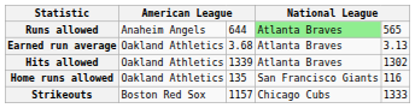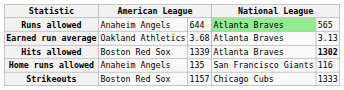Hits allowed | column 2: Oakland Athletics -> Boston Red Sox
Hits allowed | column 5: normal -> bold
Home runs allowed | column 2: Oakland Athletics -> Anaheim Angels
